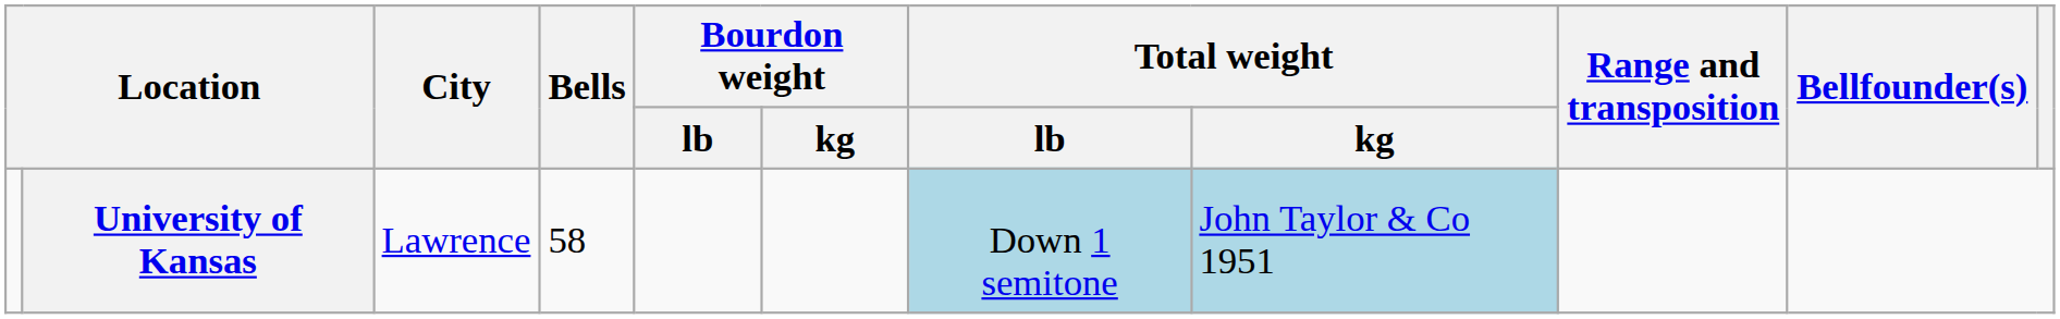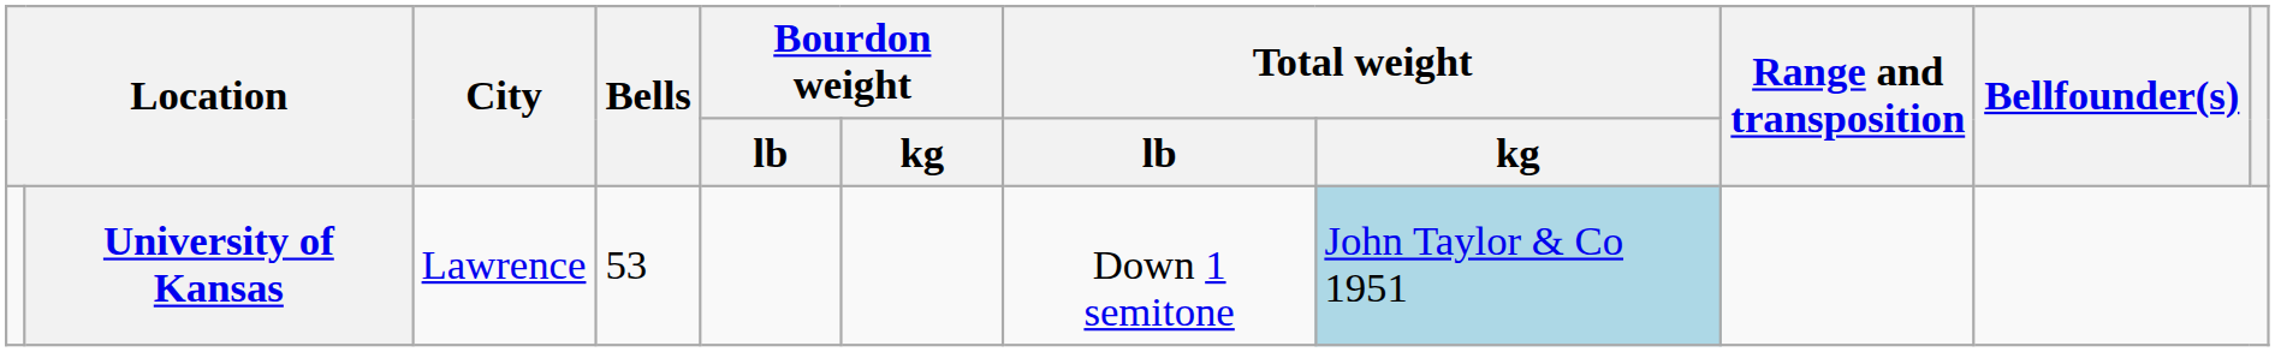University of Kansas | Bells: 58 -> 53
University of Kansas | Total weight / lb: lightblue background -> no background
